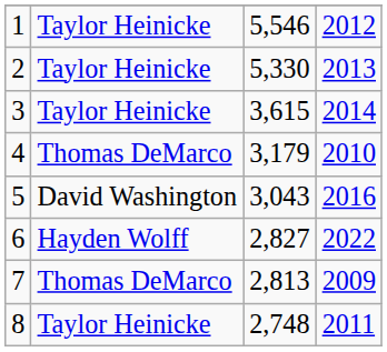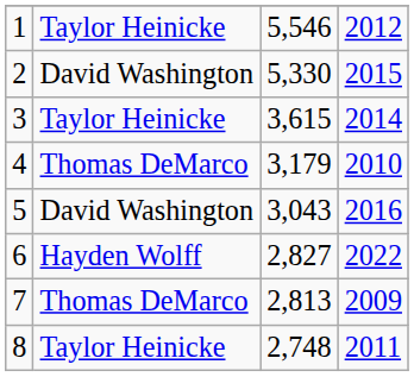2 | column 2: Taylor Heinicke -> David Washington
2 | column 4: 2013 -> 2015
